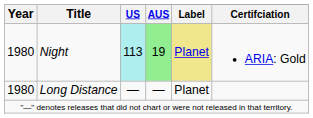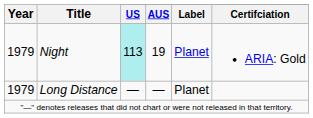Night | Year: 1980 -> 1979
Night | AUS: lightgreen background -> no background
Night | Label: khaki background -> no background
Long Distance | Year: 1980 -> 1979
